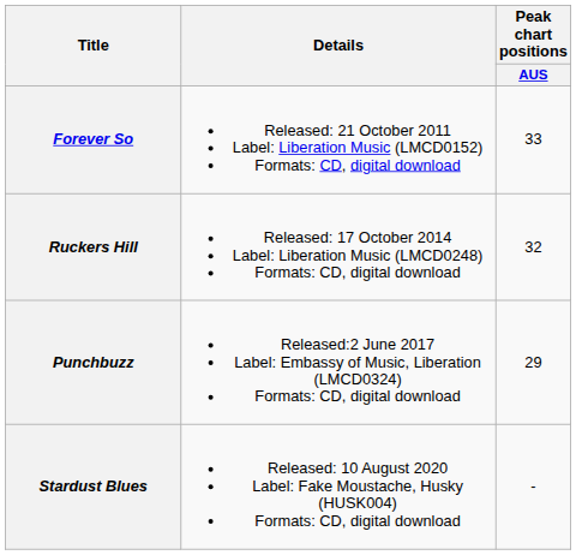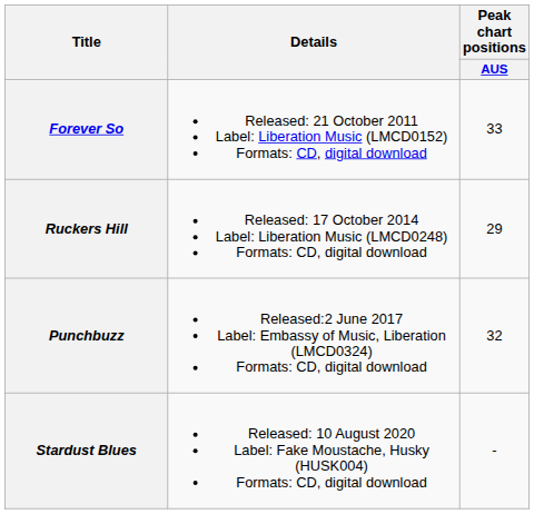Ruckers Hill | Peak chart positions / AUS: 32 -> 29
Punchbuzz | Peak chart positions / AUS: 29 -> 32
